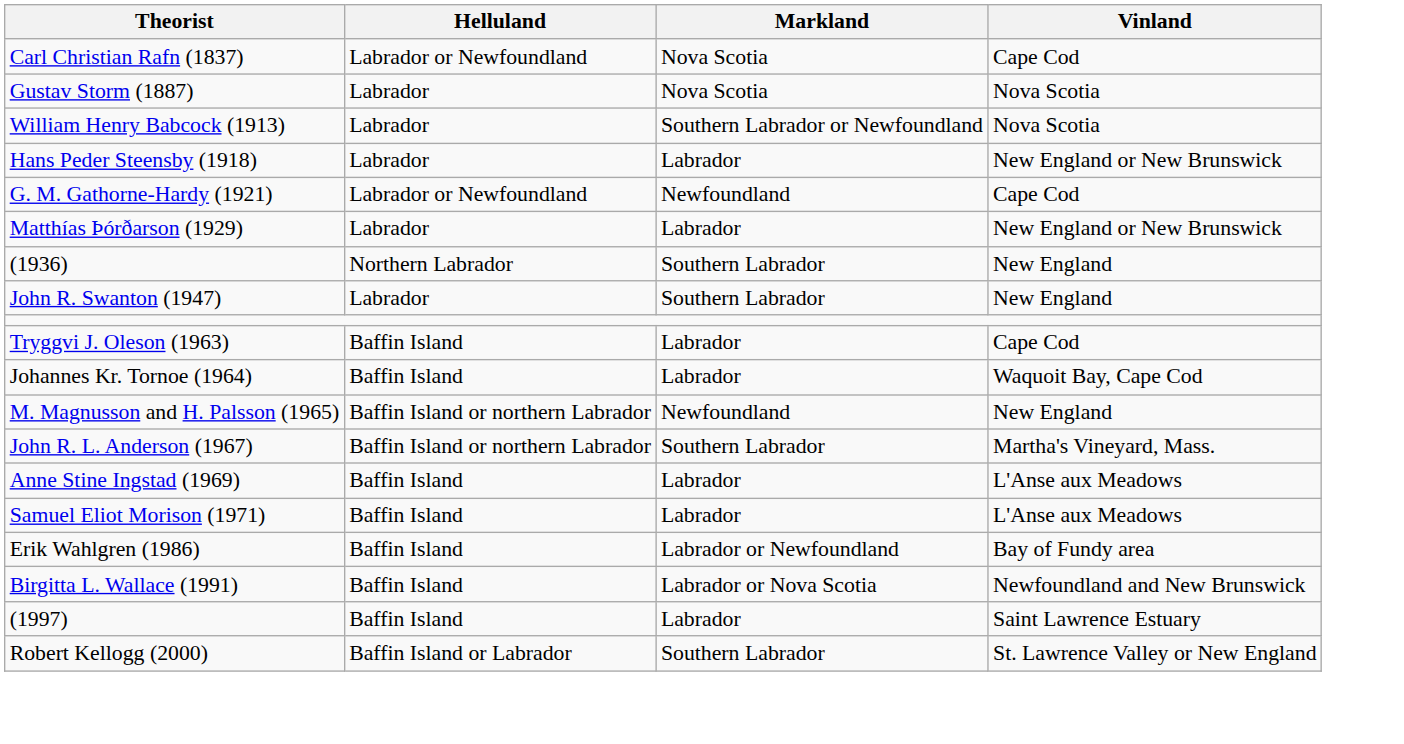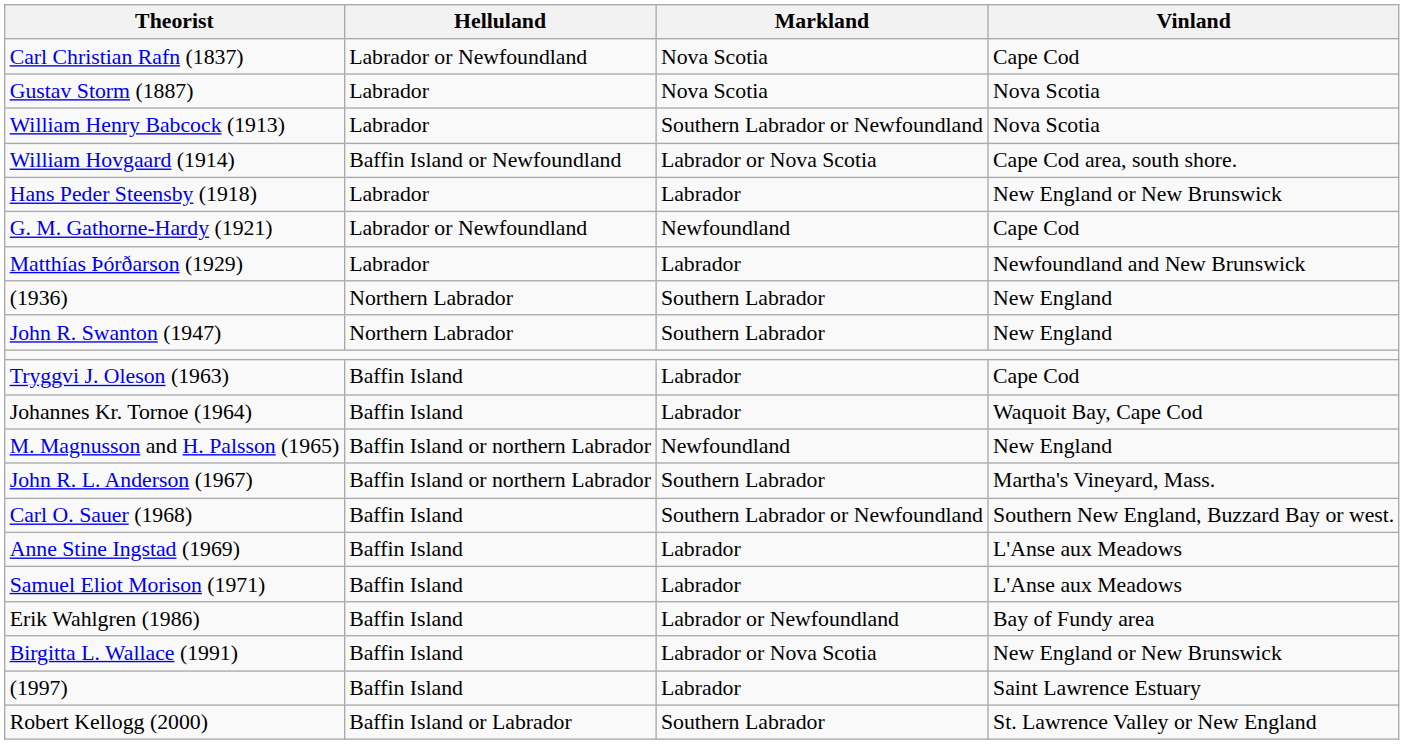+ row: William Hovgaard (1914) | Baffin Island or Newfoundland | Labrador or Nova Scotia | Cape Cod area, south shore.
Matthías Þórðarson (1929) | Vinland: New England or New Brunswick -> Newfoundland and New Brunswick
John R. Swanton (1947) | Helluland: Labrador -> Northern Labrador
+ row: Carl O. Sauer (1968) | Baffin Island | Southern Labrador or Newfoundland | Southern New England, Buzzard Bay or west.
Birgitta L. Wallace (1991) | Vinland: Newfoundland and New Brunswick -> New England or New Brunswick
